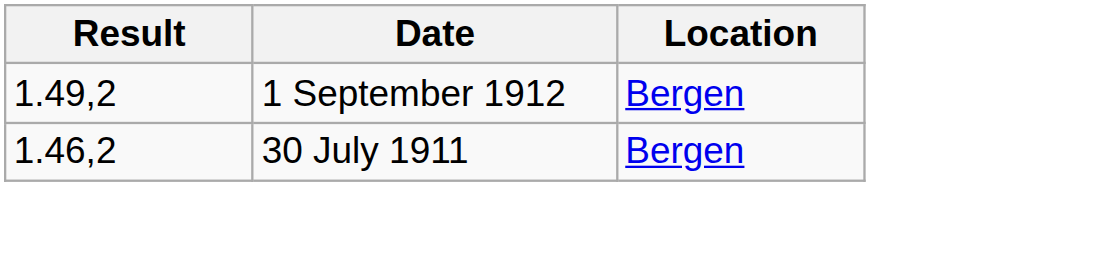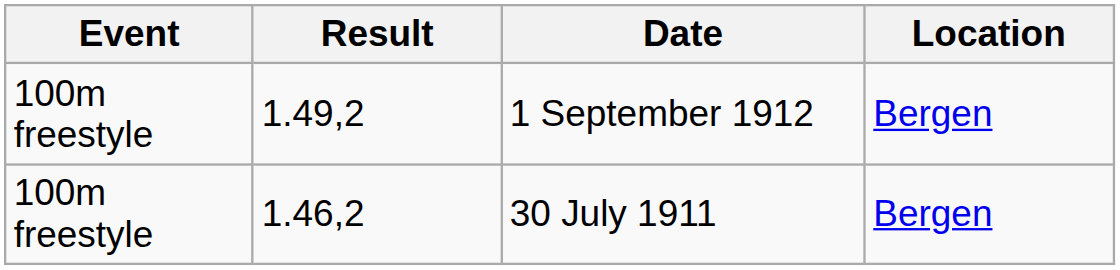+ column: Event | 100m freestyle | 100m freestyle
